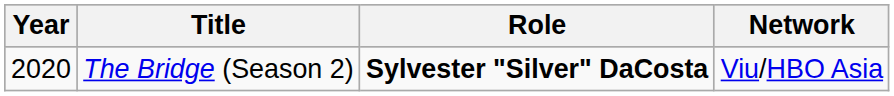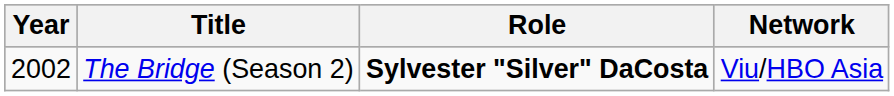The Bridge (Season 2) | Year: 2020 -> 2002
